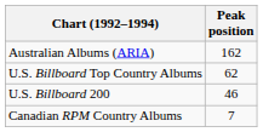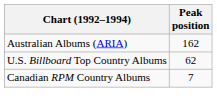- row: U.S. Billboard 200 | 46
